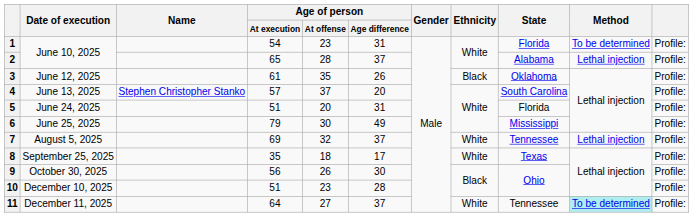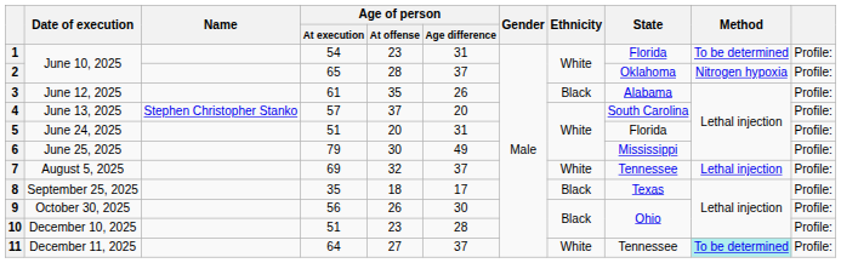2 | State: Alabama -> Oklahoma
2 | Method: Lethal injection -> Nitrogen hypoxia
3 | State: Oklahoma -> Alabama
8 | Ethnicity: White -> Black
